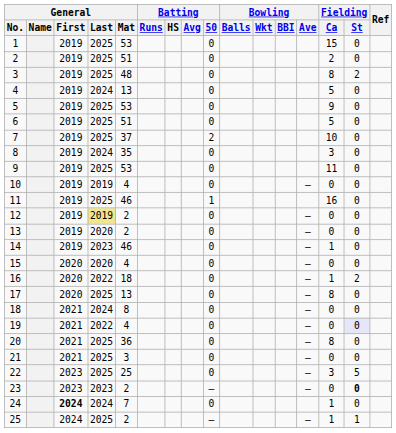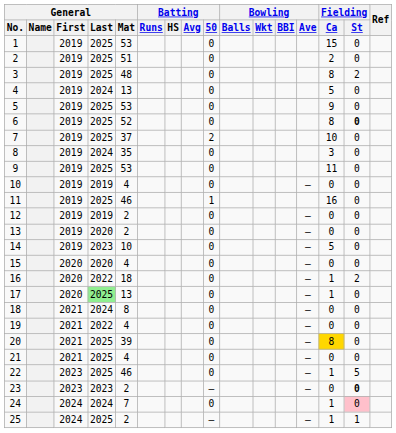6 | General / Mat: 51 -> 52
6 | Fielding / Ca: 5 -> 8
6 | Fielding / St: normal -> bold
12 | General / Last: khaki background -> no background
14 | General / Mat: 46 -> 10
14 | Fielding / Ca: 1 -> 5
17 | General / Last: no background -> lightgreen background
17 | Fielding / Ca: 8 -> 1
19 | Fielding / St: lavender background -> no background
20 | General / Mat: 36 -> 39
20 | Fielding / Ca: no background -> gold background
21 | General / Mat: 3 -> 4
22 | General / Mat: 25 -> 46
22 | Fielding / Ca: 3 -> 1
24 | General / First: bold -> normal
24 | Fielding / St: no background -> pink background
